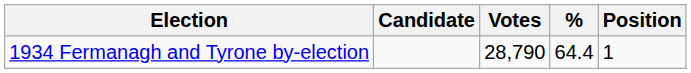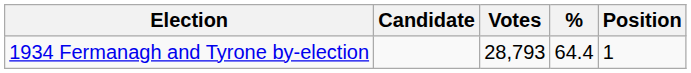1934 Fermanagh and Tyrone by-election | Votes: 28,790 -> 28,793
